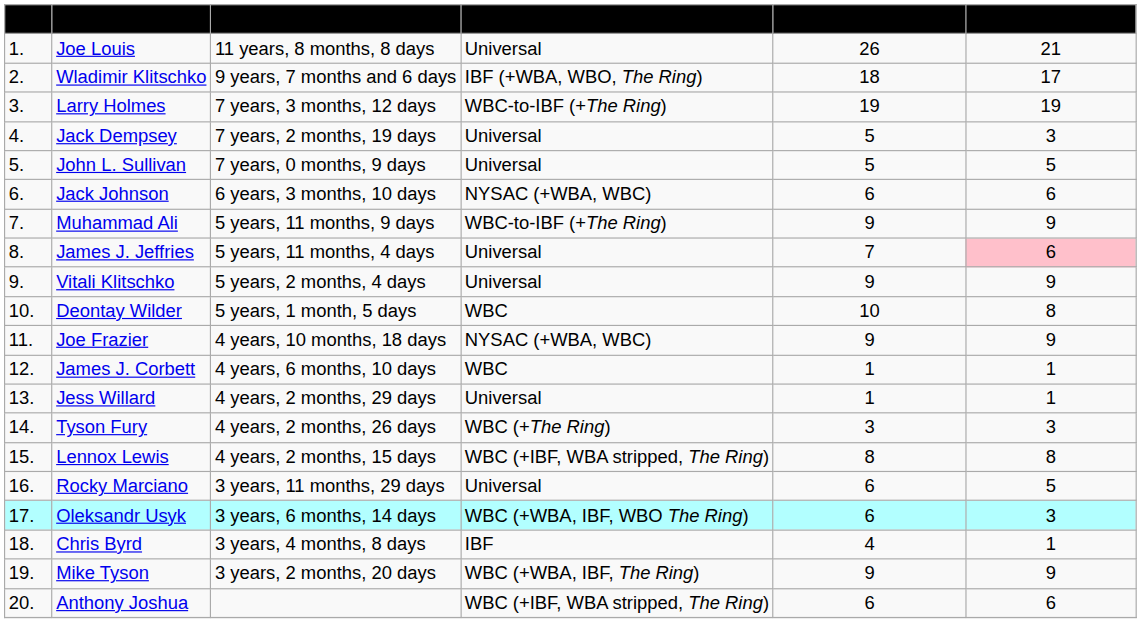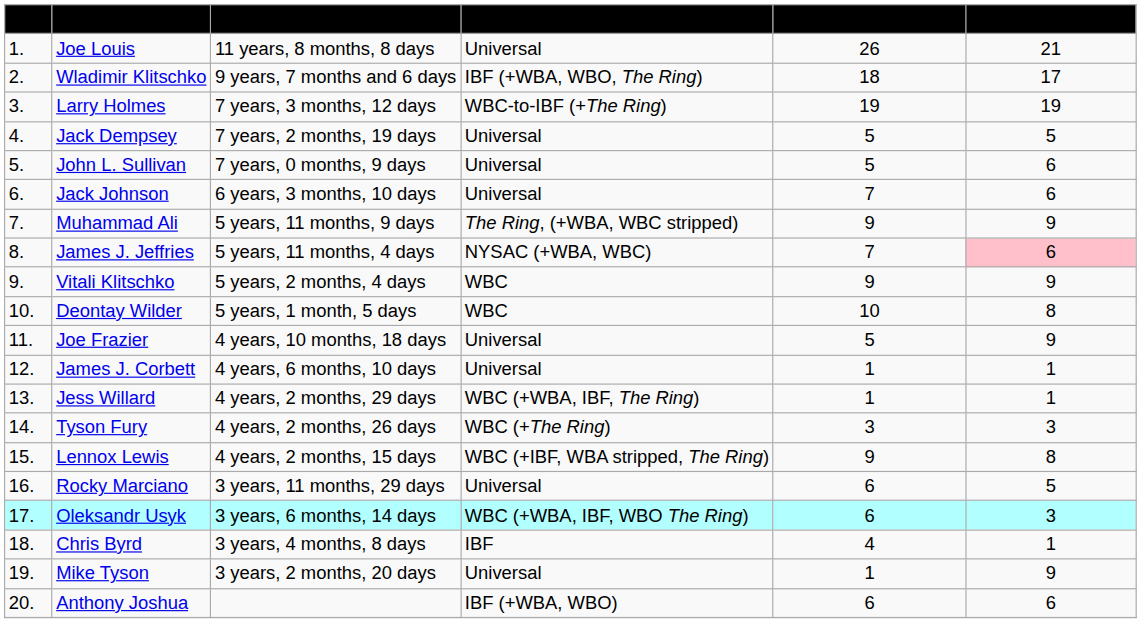Jack Dempsey | Opponents beaten: 3 -> 5
John L. Sullivan | Opponents beaten: 5 -> 6
Jack Johnson | Title recognition: NYSAC (+WBA, WBC) -> Universal
Jack Johnson | Successful Defenses: 6 -> 7
Muhammad Ali | Title recognition: WBC-to-IBF (+The Ring) -> The Ring, (+WBA, WBC stripped)
James J. Jeffries | Title recognition: Universal -> NYSAC (+WBA, WBC)
Vitali Klitschko | Title recognition: Universal -> WBC
Joe Frazier | Title recognition: NYSAC (+WBA, WBC) -> Universal
Joe Frazier | Successful Defenses: 9 -> 5
James J. Corbett | Title recognition: WBC -> Universal
Jess Willard | Title recognition: Universal -> WBC (+WBA, IBF, The Ring)
Lennox Lewis | Successful Defenses: 8 -> 9
Mike Tyson | Title recognition: WBC (+WBA, IBF, The Ring) -> Universal
Mike Tyson | Successful Defenses: 9 -> 1
Anthony Joshua | Title recognition: WBC (+IBF, WBA stripped, The Ring) -> IBF (+WBA, WBO)
